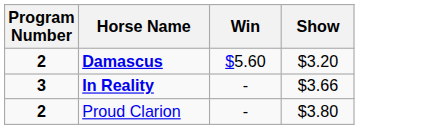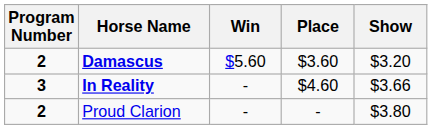+ column: Place | $3.60 | $4.60 | -
